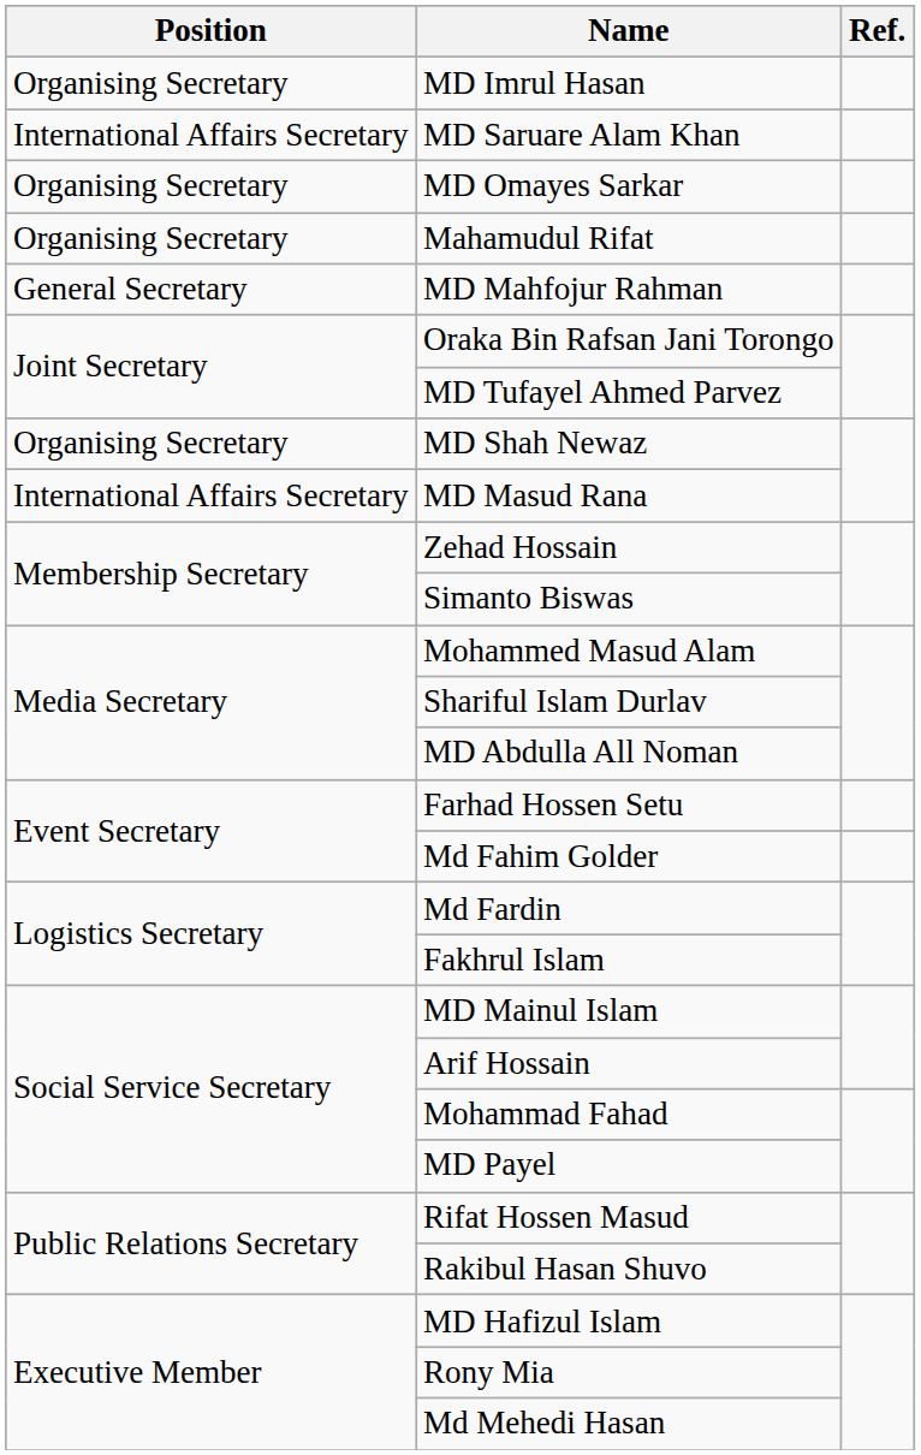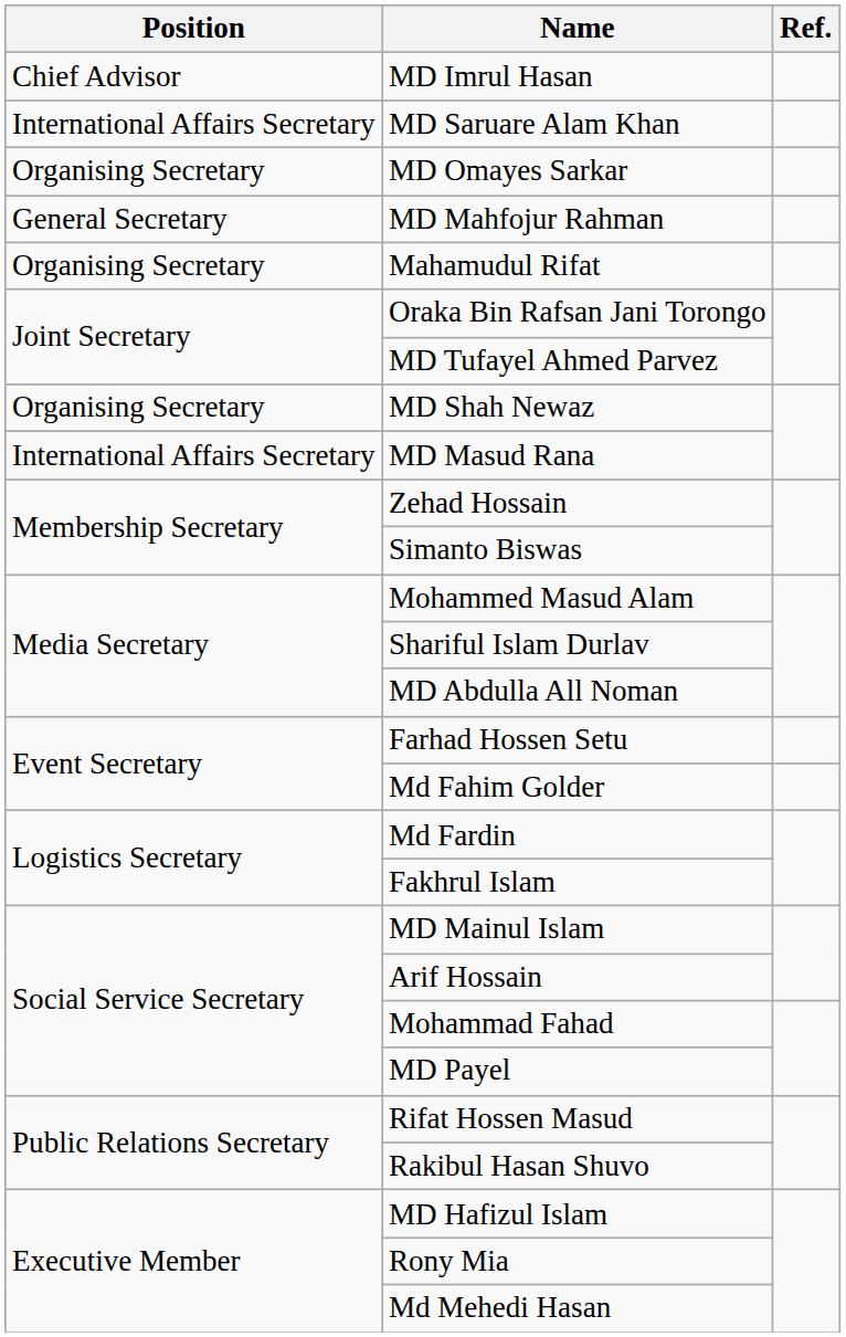MD Imrul Hasan | Position: Organising Secretary -> Chief Advisor
rows swapped: MD Mahfojur Rahman <-> Mahamudul Rifat
